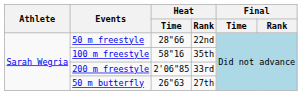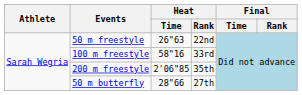50 m freestyle | Heat / Time: 28"66 -> 26"63
100 m freestyle | Heat / Rank: 35th -> 33rd
200 m freestyle | Heat / Rank: 33rd -> 35th
50 m butterfly | Heat / Time: 26"63 -> 28"66
